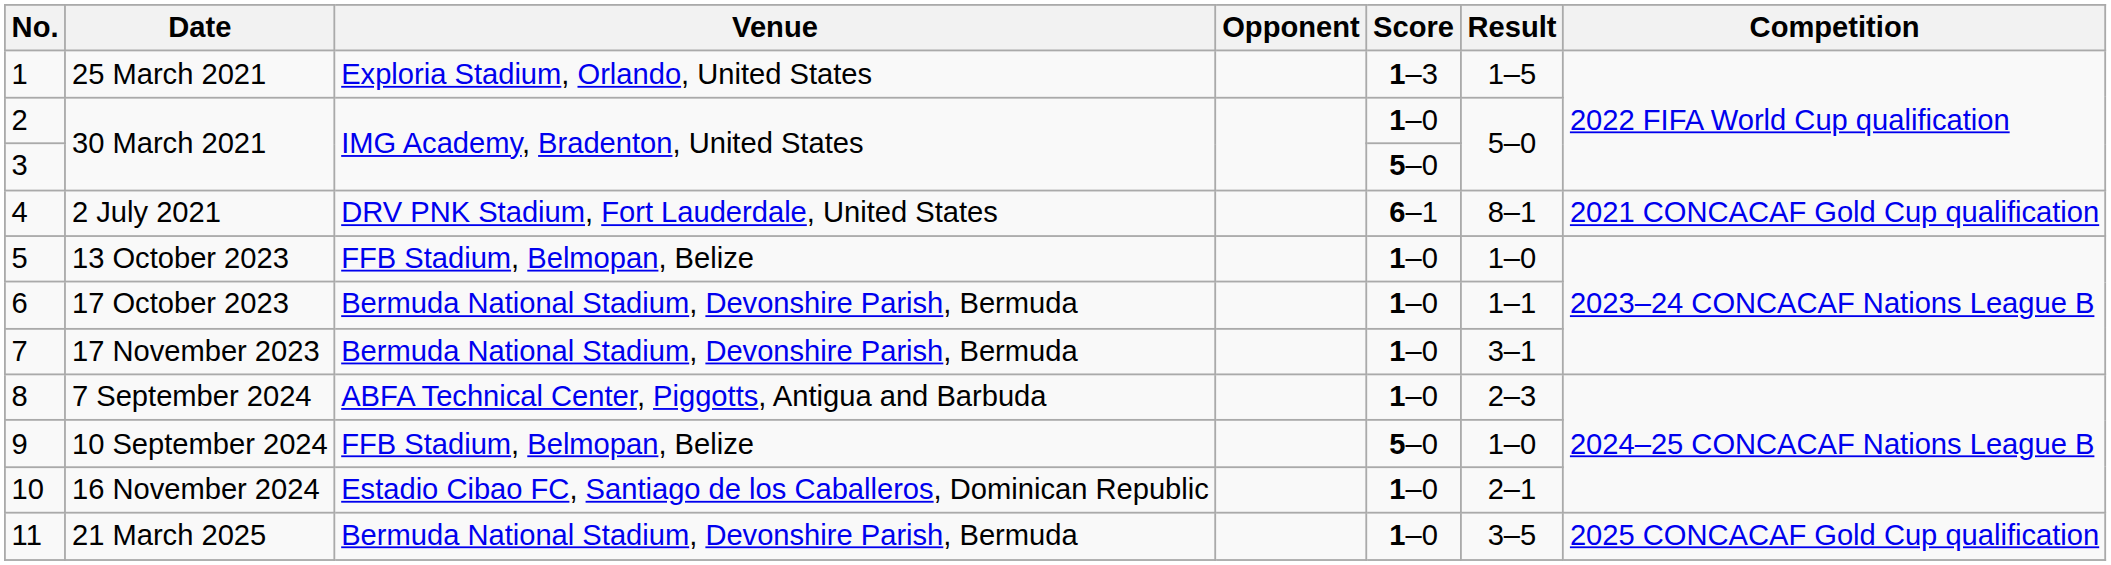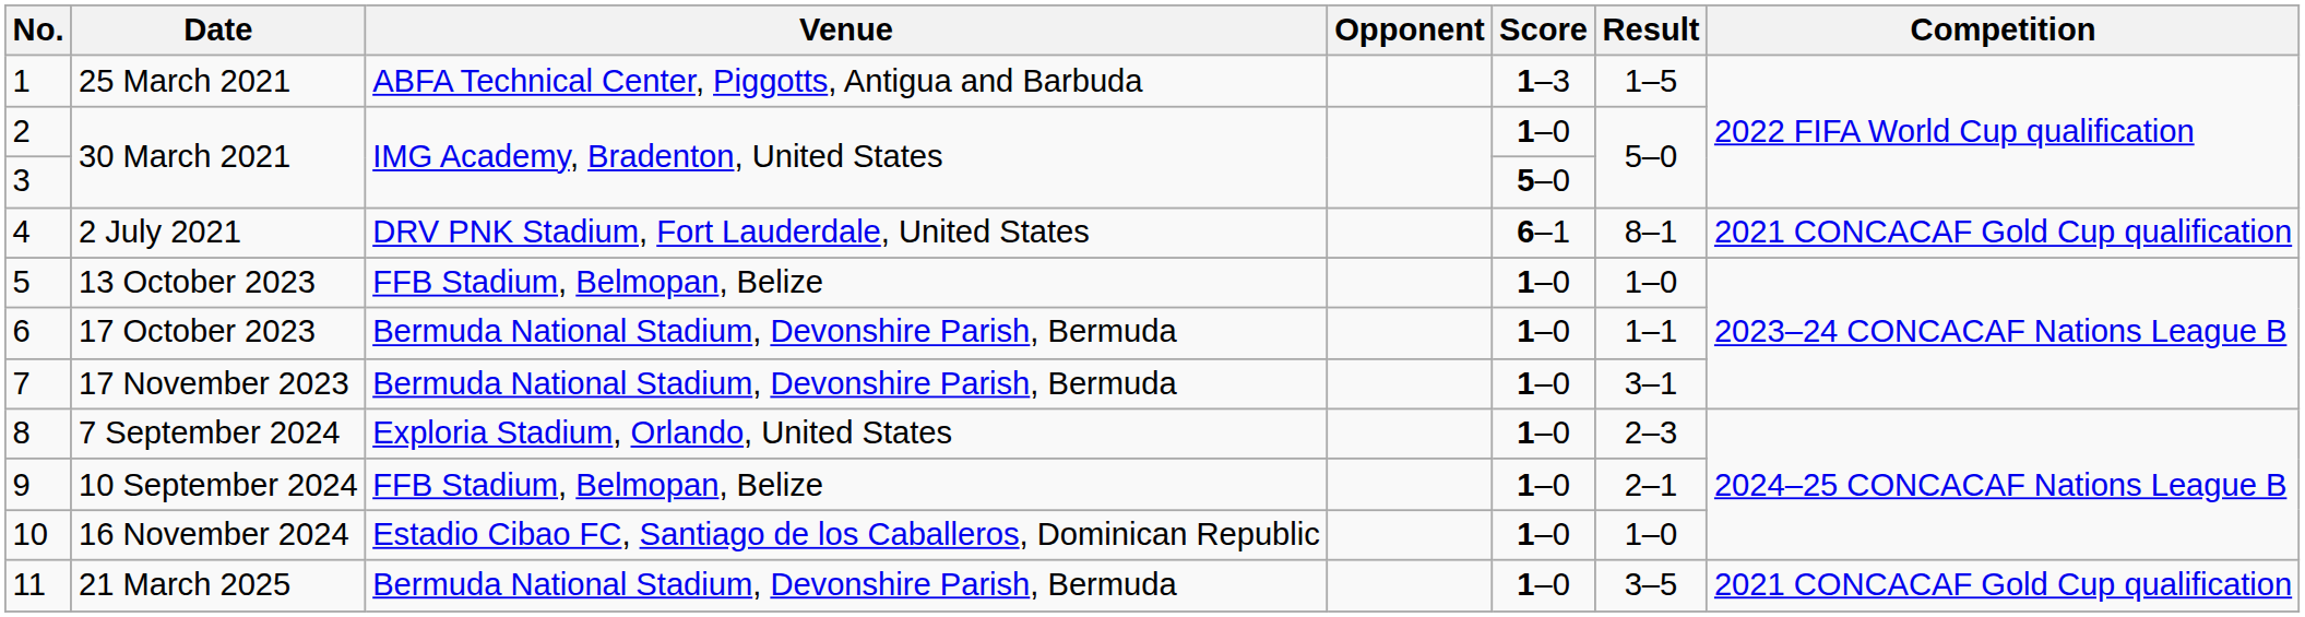25 March 2021 | Venue: Exploria Stadium, Orlando, United States -> ABFA Technical Center, Piggotts, Antigua and Barbuda
7 September 2024 | Venue: ABFA Technical Center, Piggotts, Antigua and Barbuda -> Exploria Stadium, Orlando, United States
10 September 2024 | Score: 5–0 -> 1–0
10 September 2024 | Result: 1–0 -> 2–1
16 November 2024 | Result: 2–1 -> 1–0
21 March 2025 | Competition: 2025 CONCACAF Gold Cup qualification -> 2021 CONCACAF Gold Cup qualification
